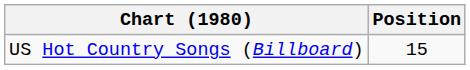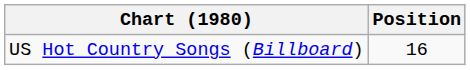US Hot Country Songs (Billboard) | Position: 15 -> 16
